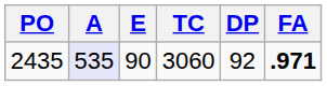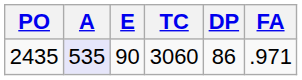2435 | DP: 92 -> 86
2435 | FA: bold -> normal
